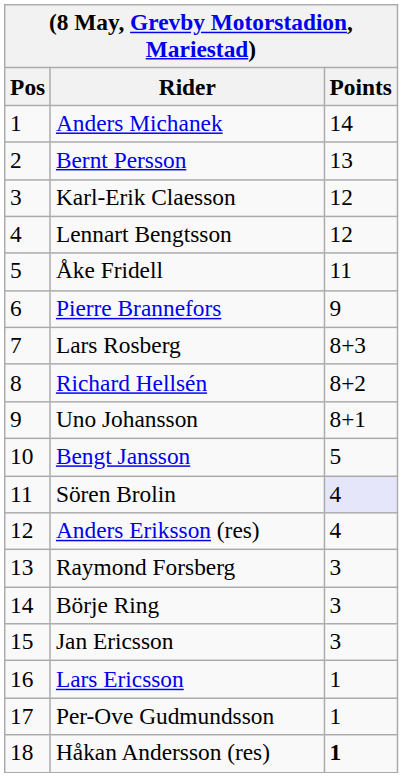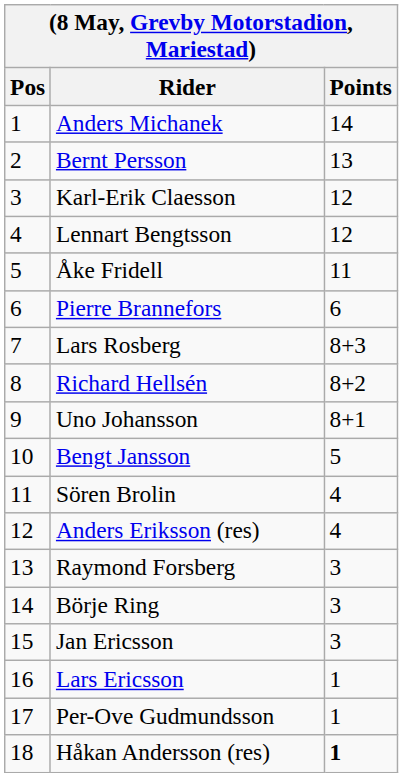Pierre Brannefors | Points: 9 -> 6
Sören Brolin | Points: lavender background -> no background
